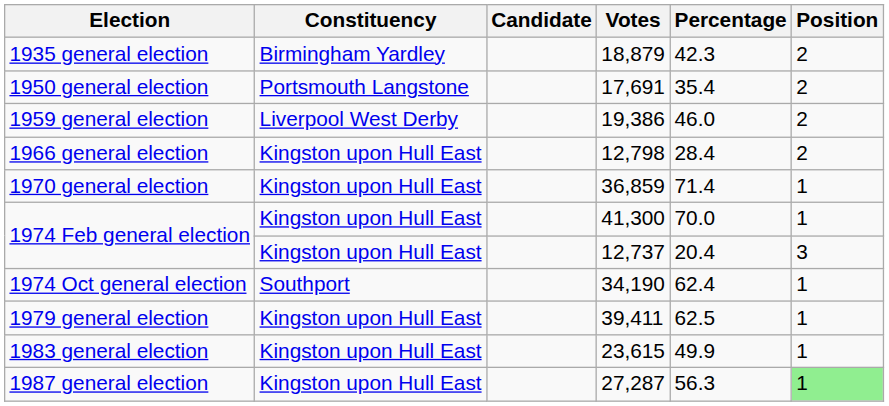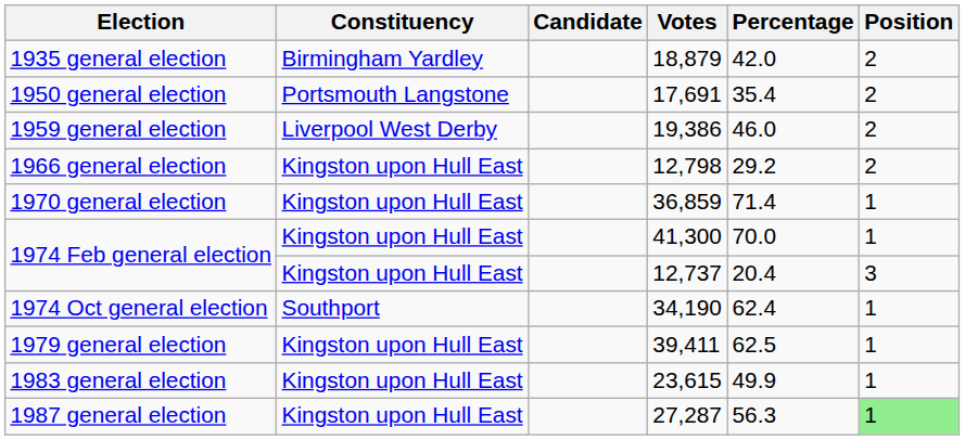1935 general election | Percentage: 42.3 -> 42.0
1966 general election | Percentage: 28.4 -> 29.2
